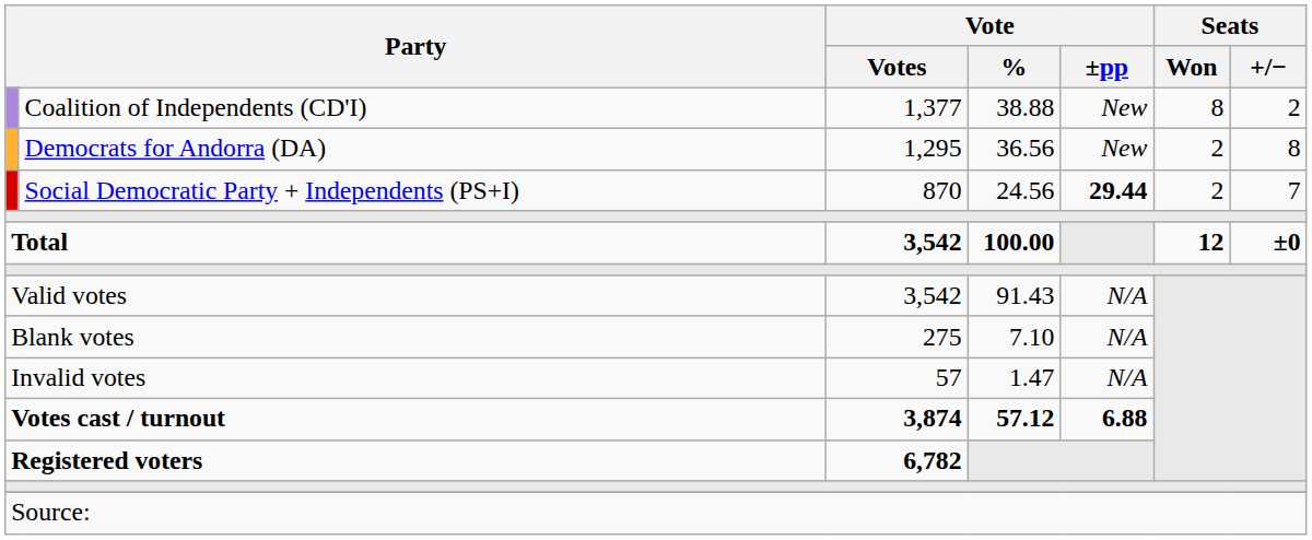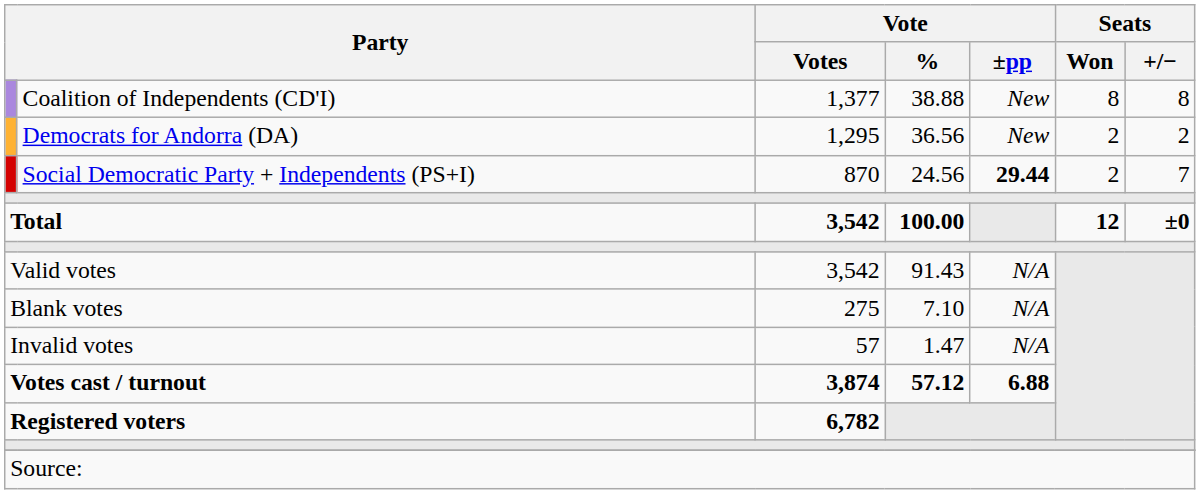Coalition of Independents (CD'I) | Seats / +/−: 2 -> 8
Democrats for Andorra (DA) | Seats / +/−: 8 -> 2
